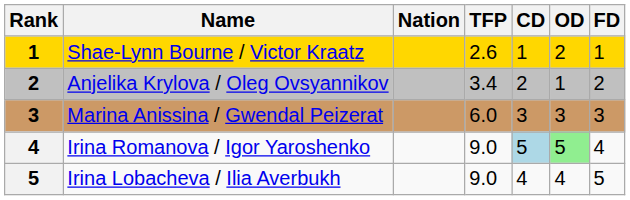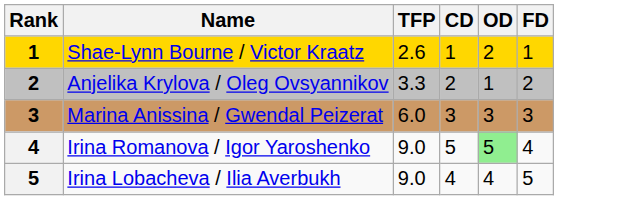- column: Nation
Anjelika Krylova / Oleg Ovsyannikov | TFP: 3.4 -> 3.3
Irina Romanova / Igor Yaroshenko | CD: lightblue background -> no background
